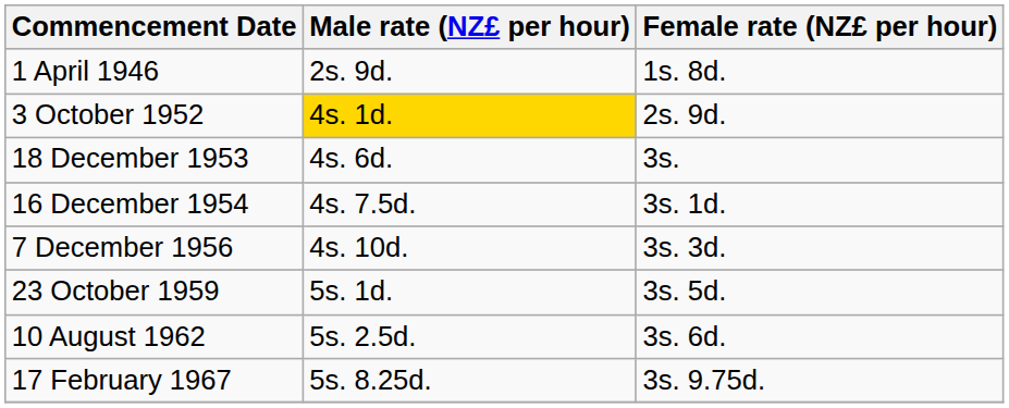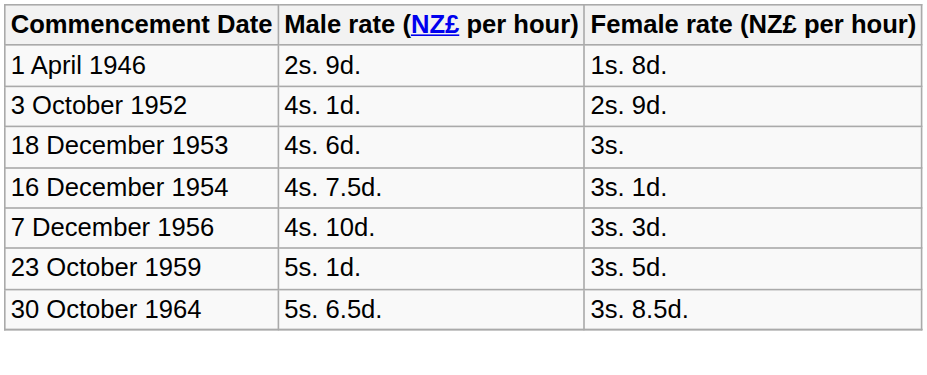3 October 1952 | Male rate (NZ£ per hour): gold background -> no background
- row: 10 August 1962 | 5s. 2.5d. | 3s. 6d.
+ row: 30 October 1964 | 5s. 6.5d. | 3s. 8.5d.
- row: 17 February 1967 | 5s. 8.25d. | 3s. 9.75d.
